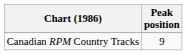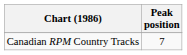Canadian RPM Country Tracks | Peak position: 9 -> 7
